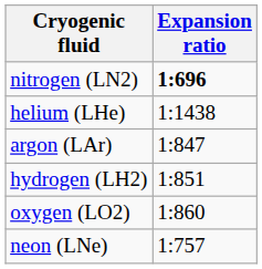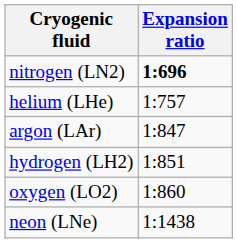helium (LHe) | Expansion ratio: 1:1438 -> 1:757
neon (LNe) | Expansion ratio: 1:757 -> 1:1438
